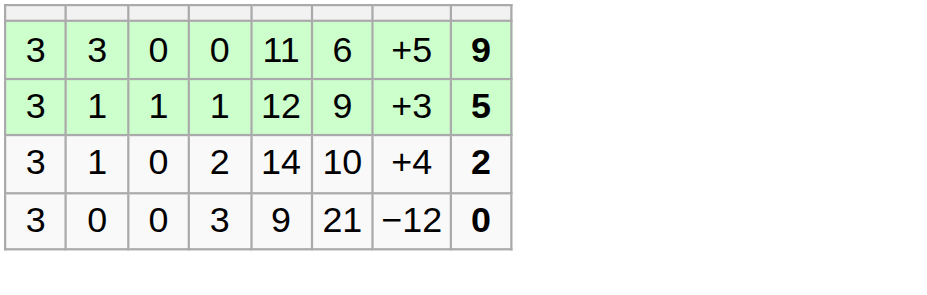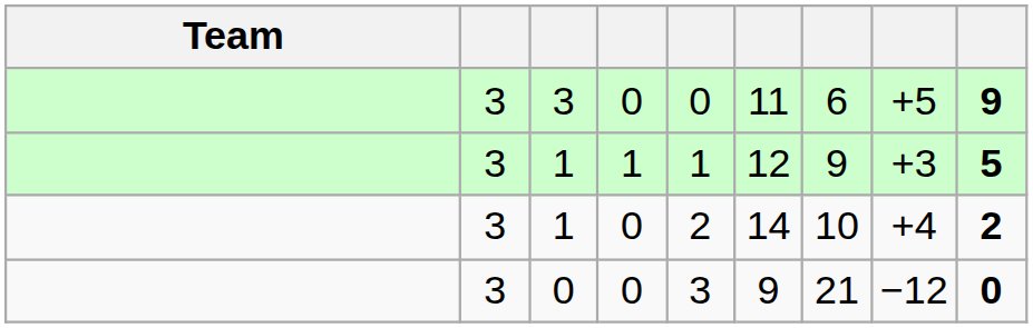+ column: Team
